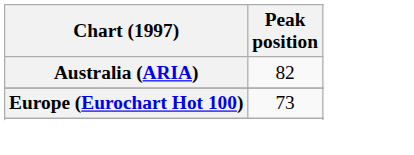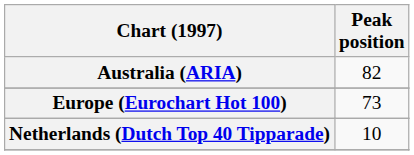+ row: Netherlands (Dutch Top 40 Tipparade) | 10
